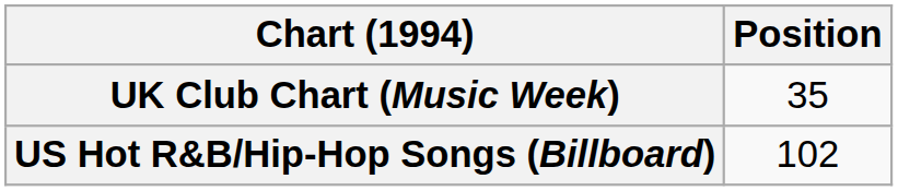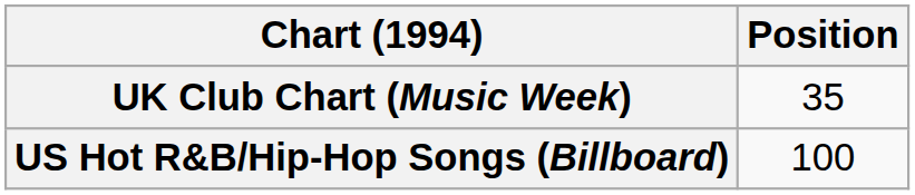US Hot R&B/Hip-Hop Songs (Billboard) | Position: 102 -> 100
